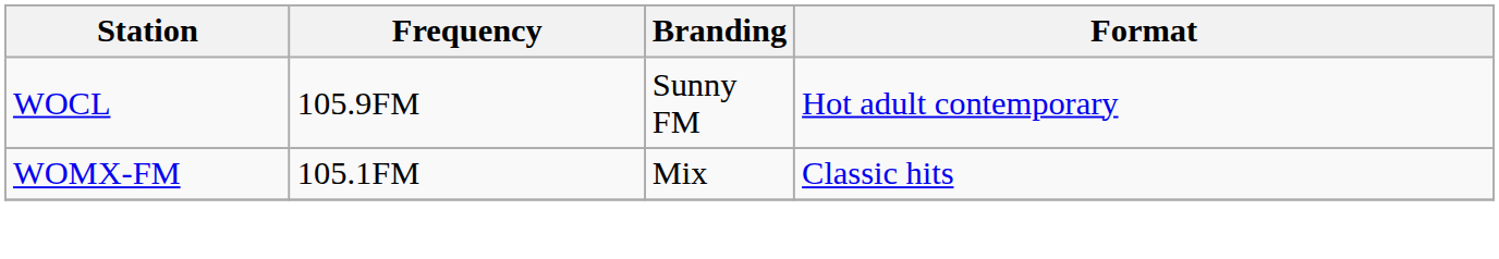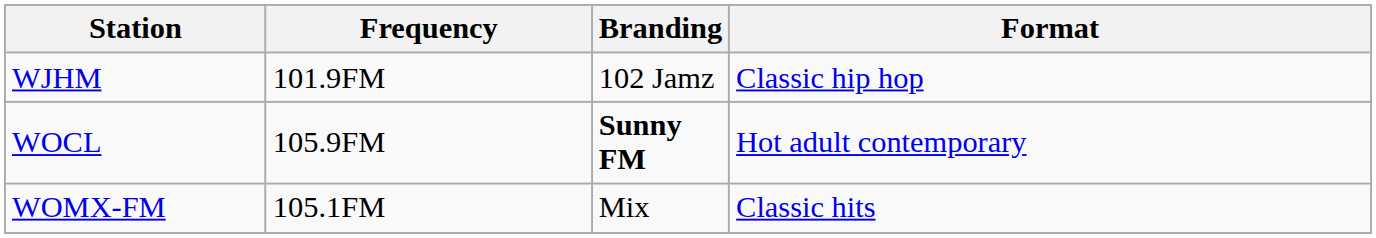+ row: WJHM | 101.9FM | 102 Jamz | Classic hip hop
WOCL | Branding: normal -> bold
